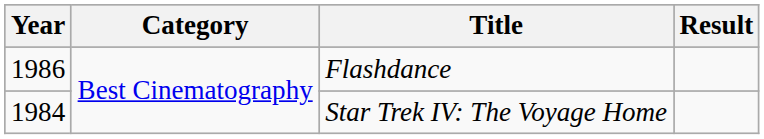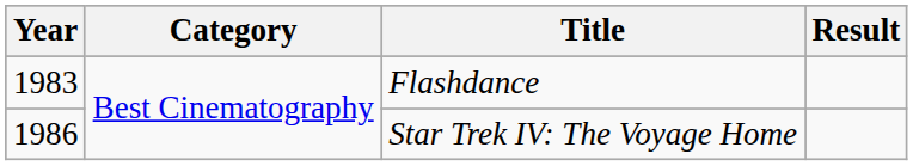Flashdance | Year: 1986 -> 1983
Star Trek IV: The Voyage Home | Year: 1984 -> 1986
